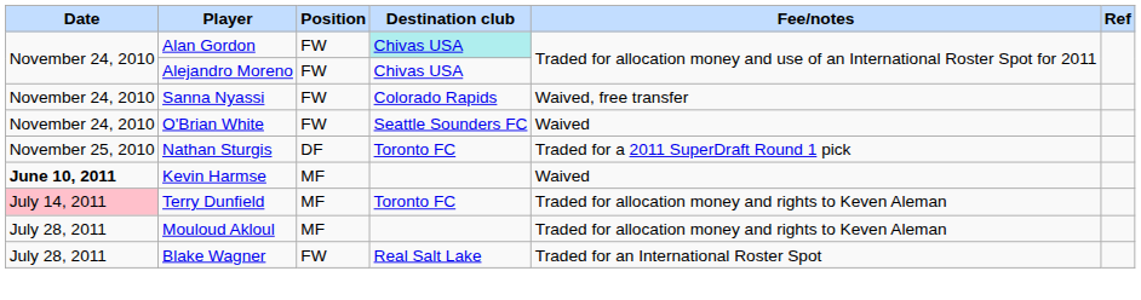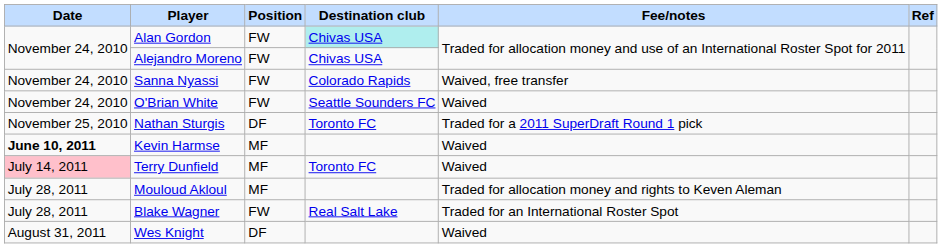Terry Dunfield | Fee/notes: Traded for allocation money and rights to Keven Aleman -> Waived
+ row: August 31, 2011 | Wes Knight | DF | Waived
